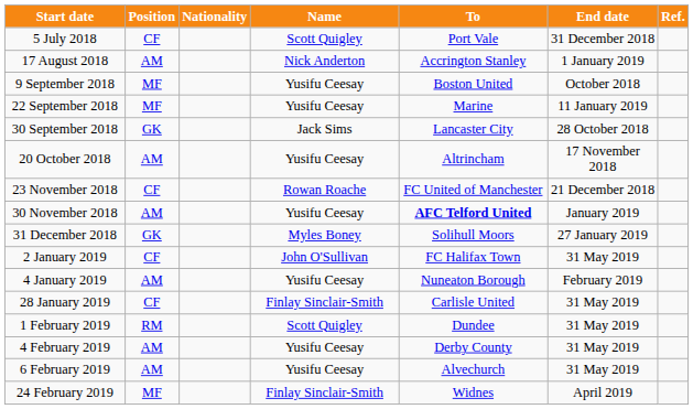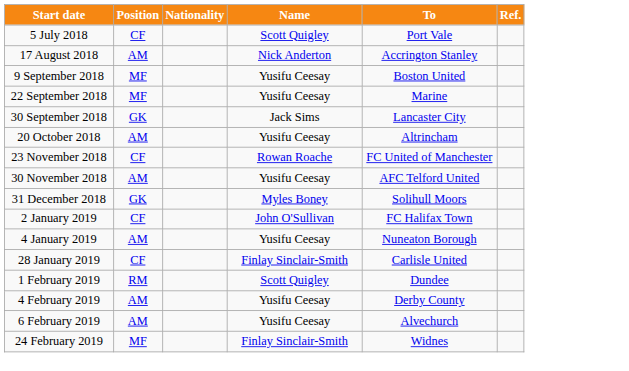- column: End date | 31 December 2018 | 1 January 2019 | October 2018 | 11 January 2019 | 28 October 2018 | 17 November 2018 | 21 December 2018 | January 2019 | 27 January 2019 | 31 May 2019 | February 2019 | 31 May 2019 | 31 May 2019 | 31 May 2019 | 31 May 2019 | April 2019
30 November 2018 | To: bold -> normal
